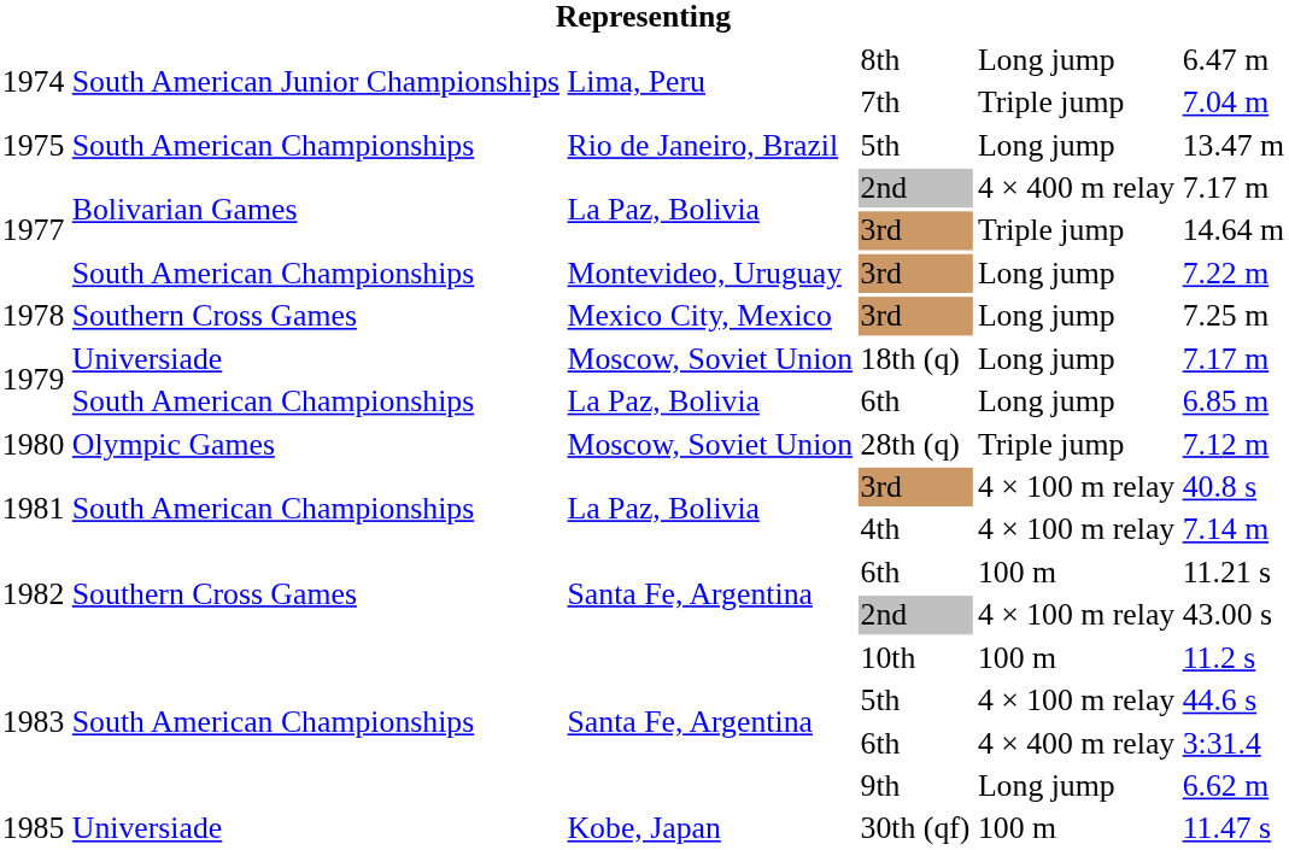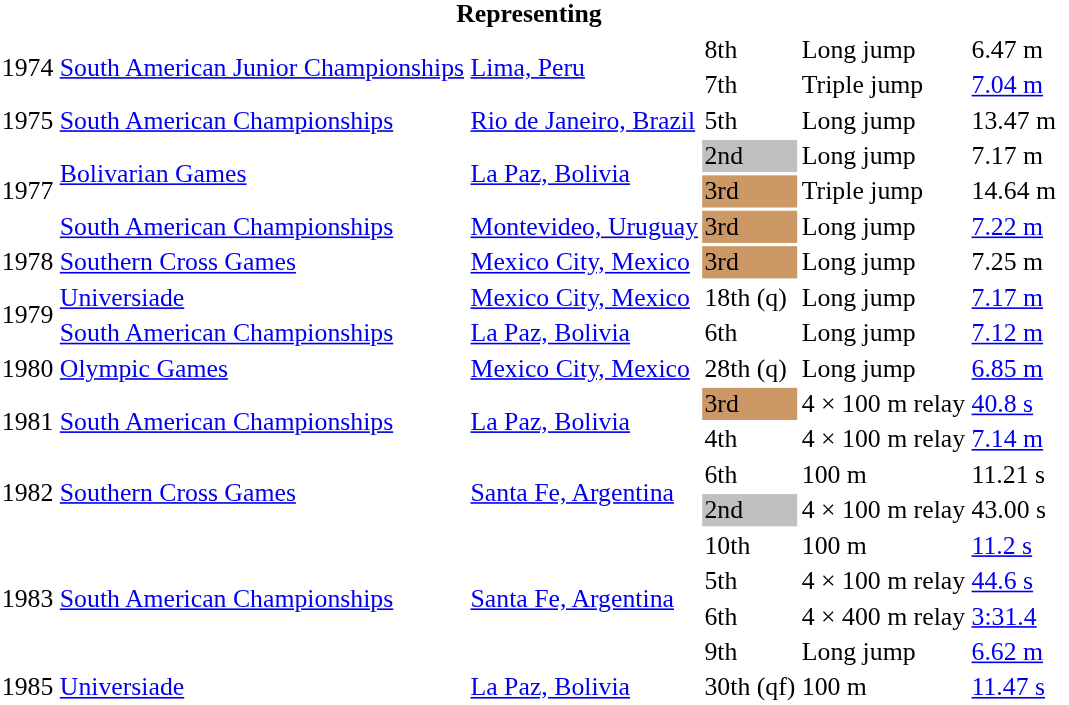1977 / 2nd | column 5: 4 × 400 m relay -> Long jump
18th (q) | column 3: Moscow, Soviet Union -> Mexico City, Mexico
1979 / 6th | column 6: 6.85 m -> 7.12 m
28th (q) | column 3: Moscow, Soviet Union -> Mexico City, Mexico
28th (q) | column 5: Triple jump -> Long jump
28th (q) | column 6: 7.12 m -> 6.85 m
30th (qf) | column 3: Kobe, Japan -> La Paz, Bolivia
